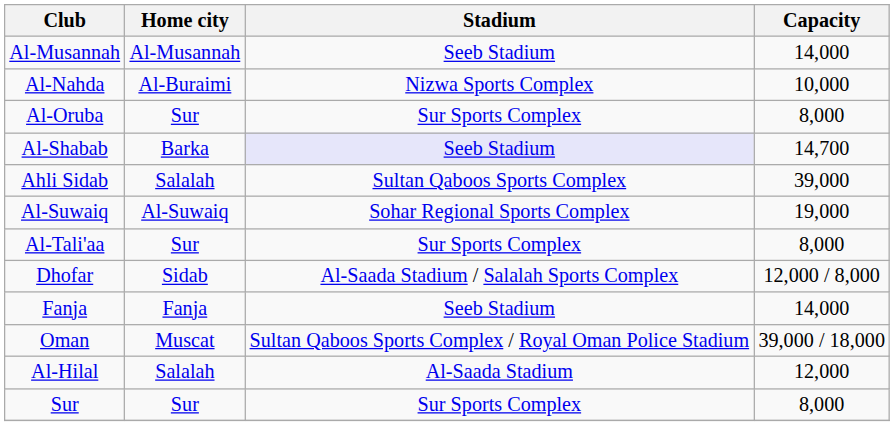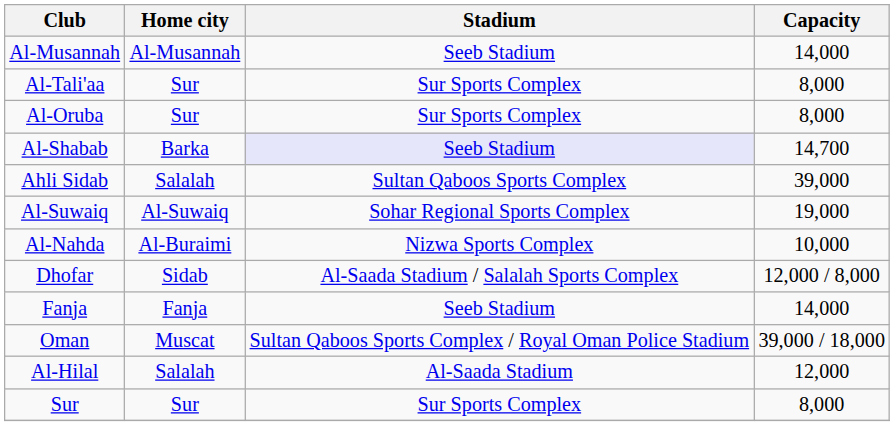rows swapped: Al-Nahda <-> Al-Tali'aa
